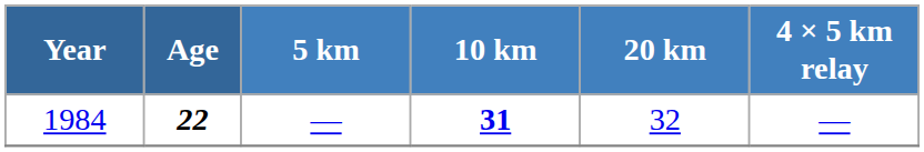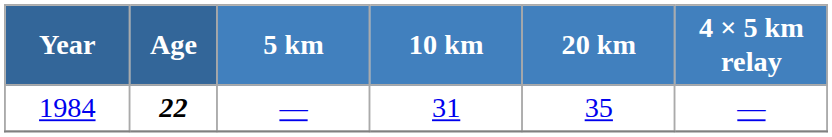1984 | 10 km: bold -> normal
1984 | 20 km: 32 -> 35
